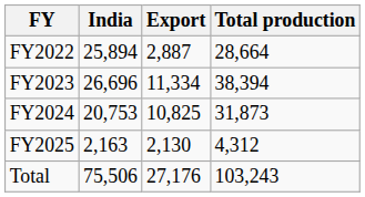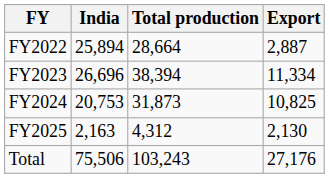columns swapped: Export <-> Total production
